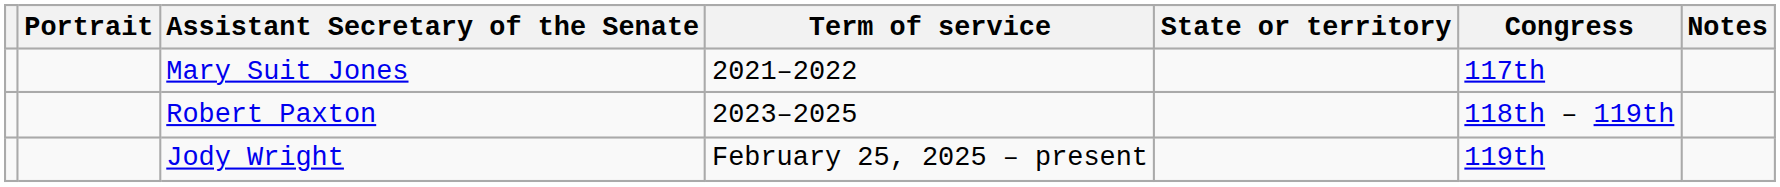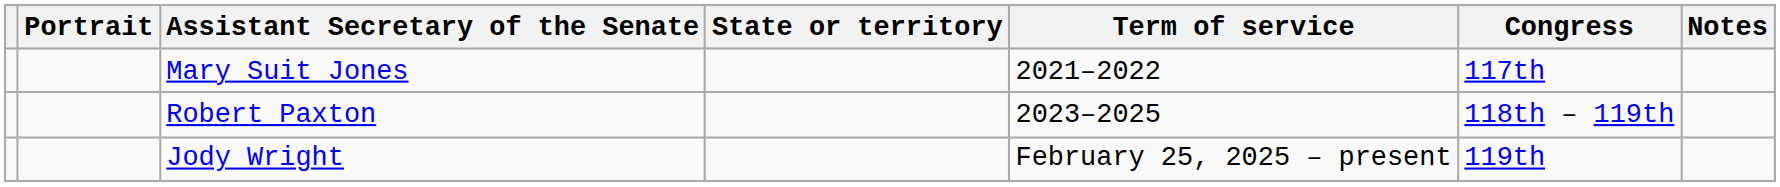columns swapped: State or territory <-> Term of service
